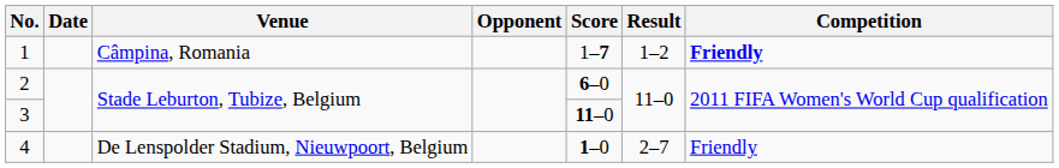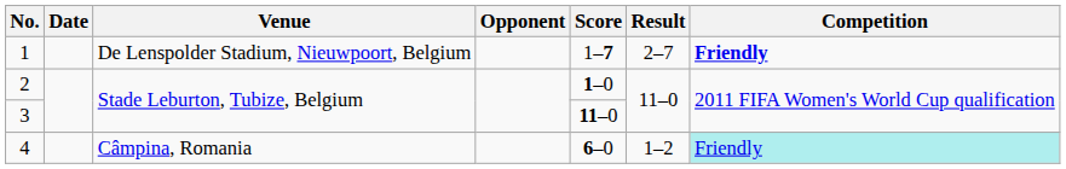1 | Venue: Câmpina, Romania -> De Lenspolder Stadium, Nieuwpoort, Belgium
1 | Result: 1–2 -> 2–7
2 | Score: 6–0 -> 1–0
4 | Venue: De Lenspolder Stadium, Nieuwpoort, Belgium -> Câmpina, Romania
4 | Score: 1–0 -> 6–0
4 | Result: 2–7 -> 1–2
4 | Competition: no background -> paleturquoise background
